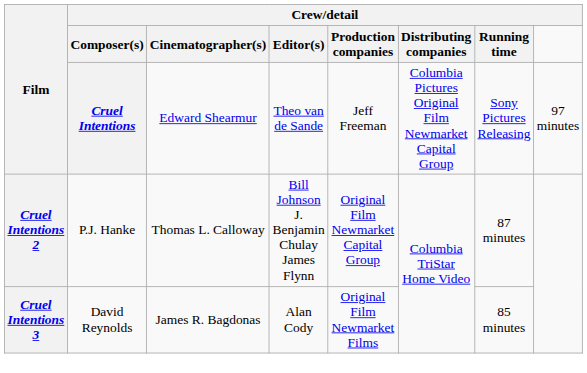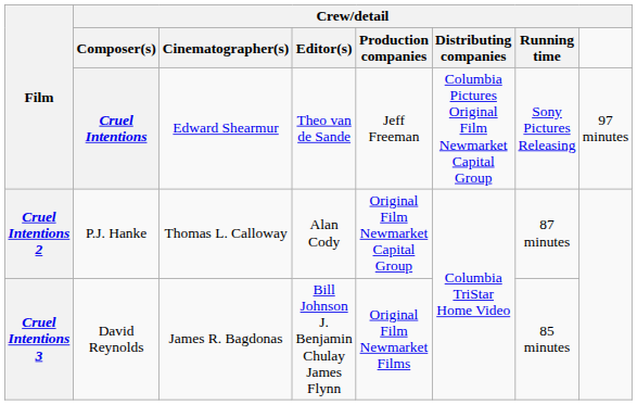Cruel Intentions 2 | Crew/detail / Editor(s): Bill Johnson J. Benjamin Chulay James Flynn -> Alan Cody
Cruel Intentions 3 | Crew/detail / Editor(s): Alan Cody -> Bill Johnson J. Benjamin Chulay James Flynn
